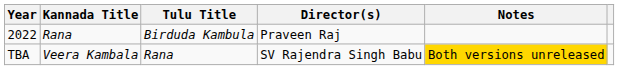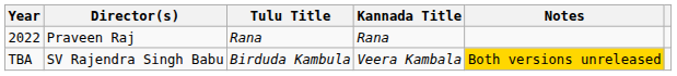columns swapped: Kannada Title <-> Director(s)
2022 | Tulu Title: Birduda Kambula -> Rana
TBA | Tulu Title: Rana -> Birduda Kambula
